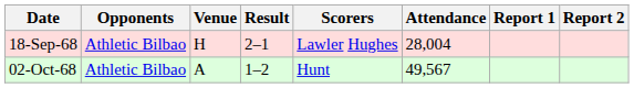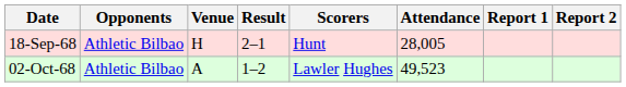18-Sep-68 | Scorers: Lawler Hughes -> Hunt
18-Sep-68 | Attendance: 28,004 -> 28,005
02-Oct-68 | Scorers: Hunt -> Lawler Hughes
02-Oct-68 | Attendance: 49,567 -> 49,523
